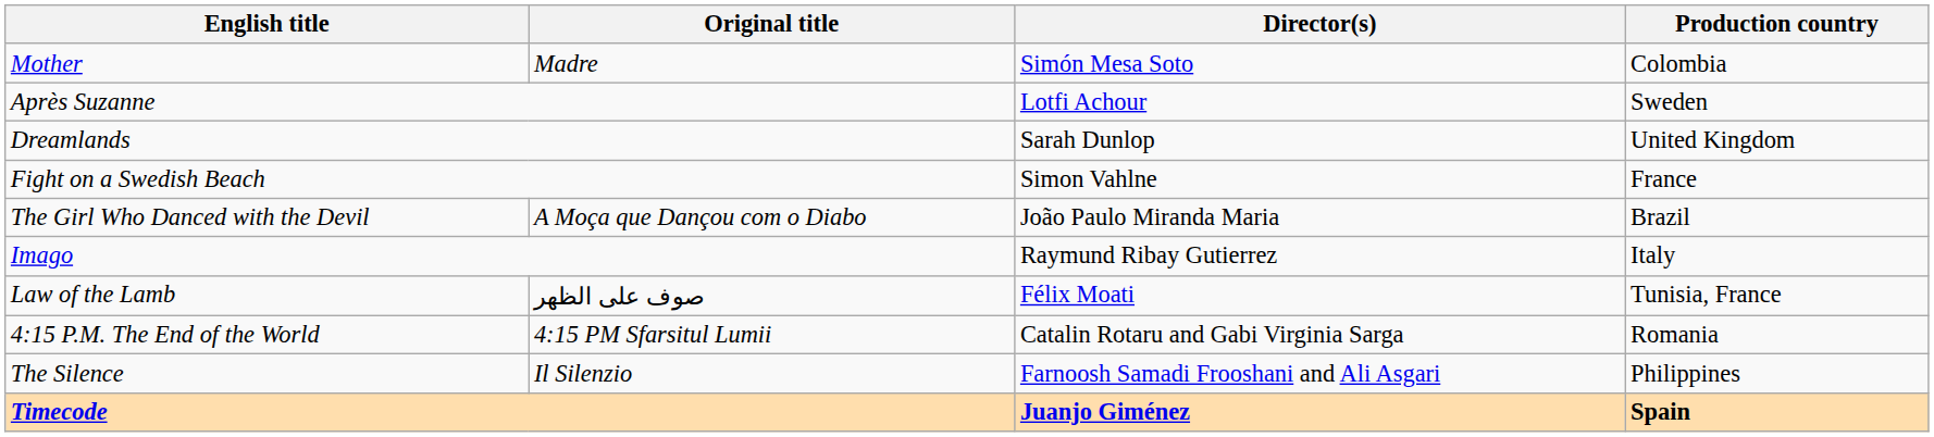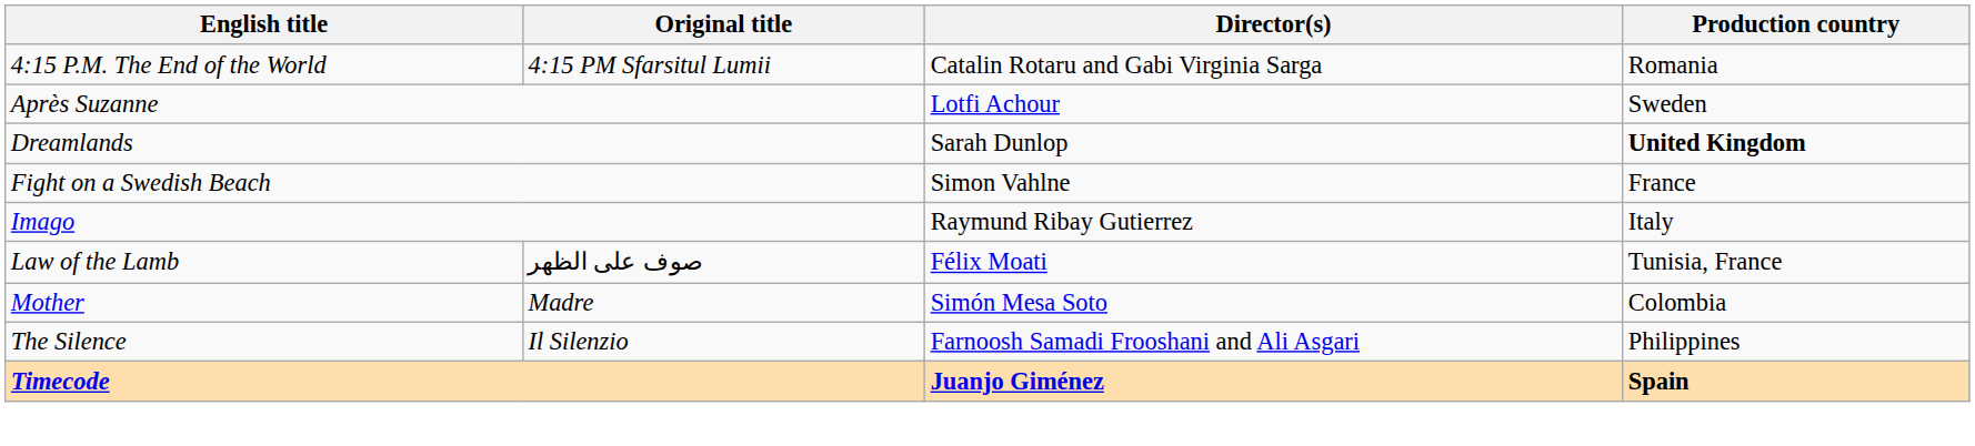rows swapped: 4:15 P.M. The End of the World <-> Mother
Dreamlands | Production country: normal -> bold
- row: The Girl Who Danced with the Devil | A Moça que Dançou com o Diabo | João Paulo Miranda Maria | Brazil
